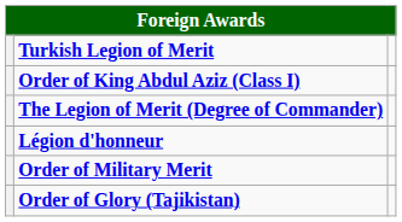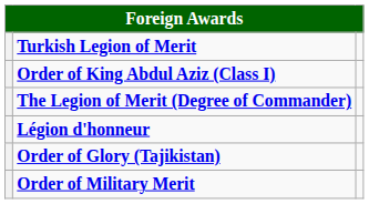rows swapped: Order of Military Merit <-> Order of Glory (Tajikistan)
